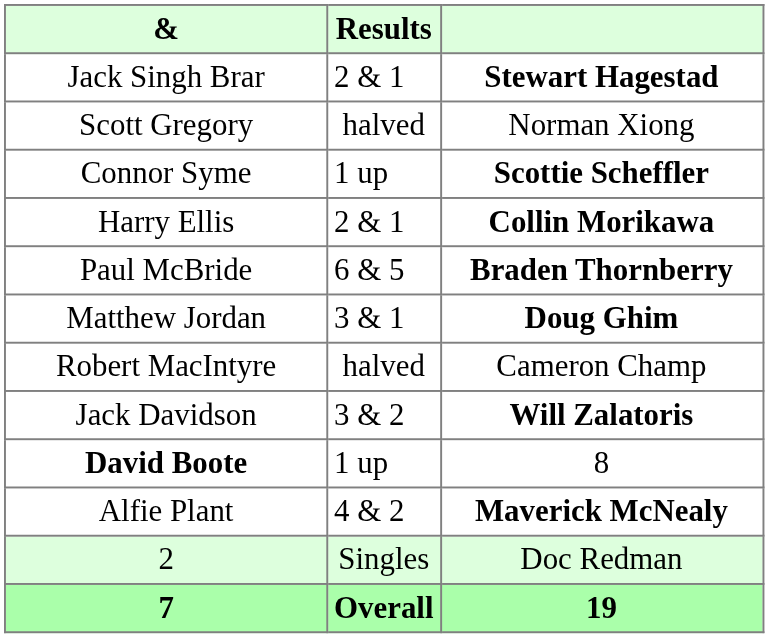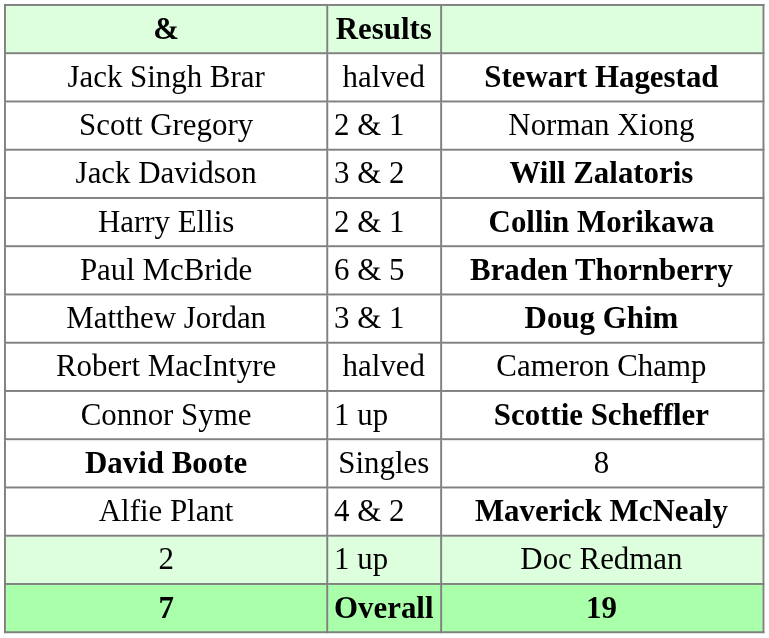Jack Singh Brar | Results: 2 & 1 -> halved
Scott Gregory | Results: halved -> 2 & 1
rows swapped: Connor Syme <-> Jack Davidson
David Boote | Results: 1 up -> Singles
2 | Results: Singles -> 1 up
